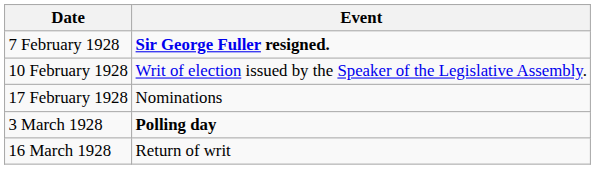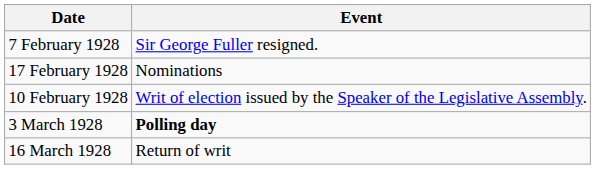7 February 1928 | Event: bold -> normal
rows swapped: 10 February 1928 <-> 17 February 1928
